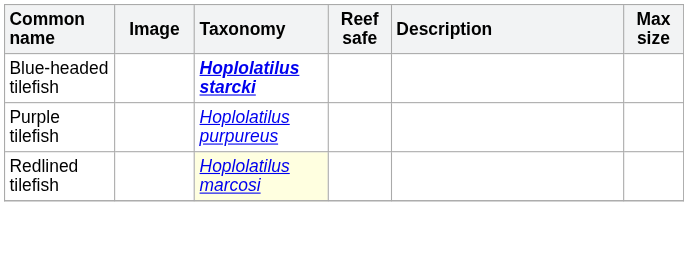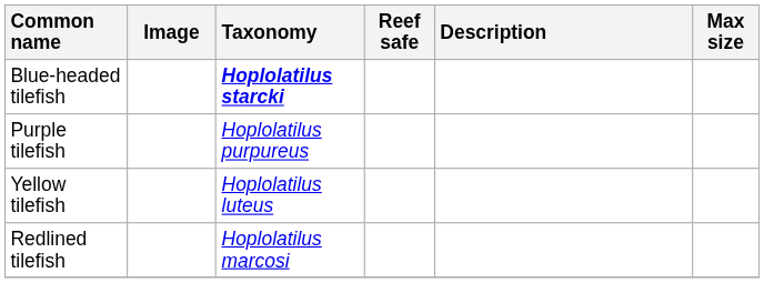+ row: Yellow tilefish | Hoplolatilus luteus
Redlined tilefish | Taxonomy: lightyellow background -> no background
